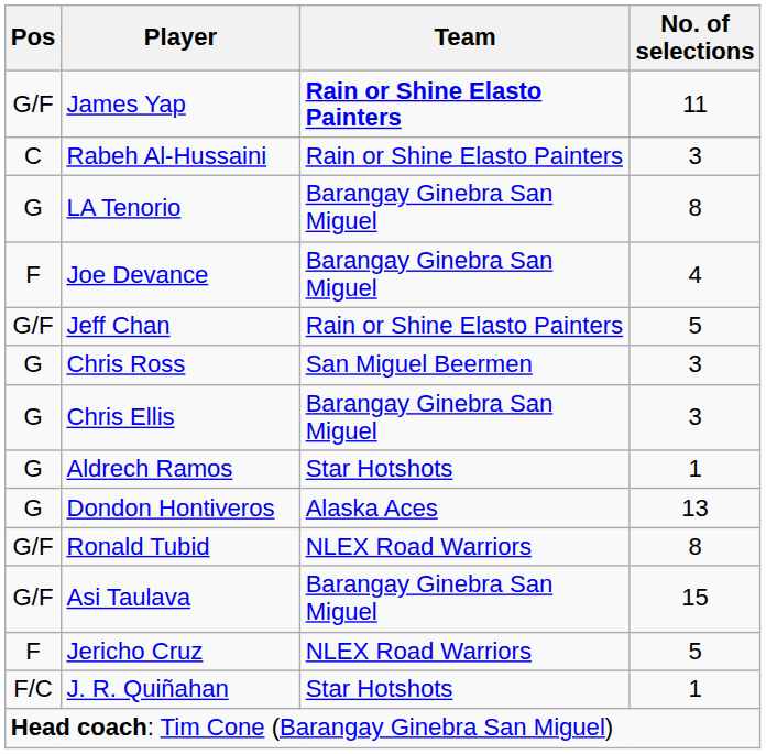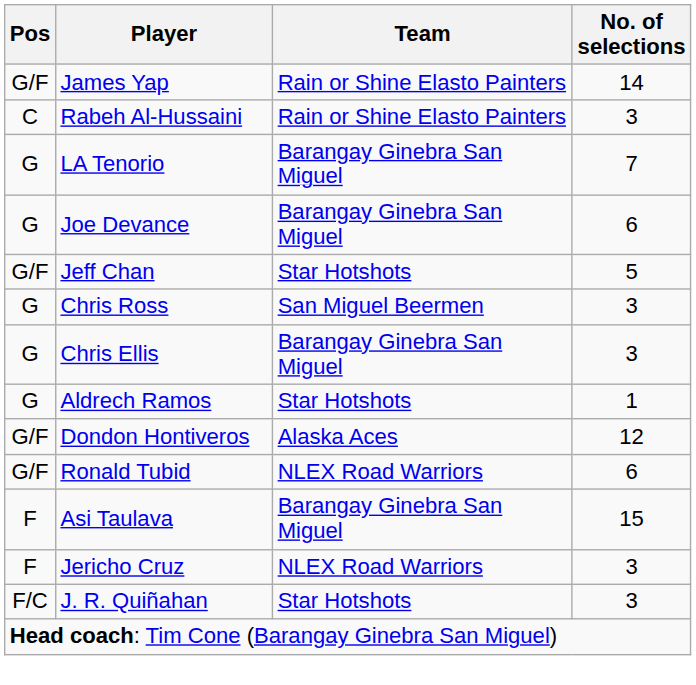James Yap | Team: bold -> normal
James Yap | No. of selections: 11 -> 14
LA Tenorio | No. of selections: 8 -> 7
Joe Devance | Pos: F -> G
Joe Devance | No. of selections: 4 -> 6
Jeff Chan | Team: Rain or Shine Elasto Painters -> Star Hotshots
Dondon Hontiveros | Pos: G -> G/F
Dondon Hontiveros | No. of selections: 13 -> 12
Ronald Tubid | No. of selections: 8 -> 6
Asi Taulava | Pos: G/F -> F
Jericho Cruz | No. of selections: 5 -> 3
J. R. Quiñahan | No. of selections: 1 -> 3
